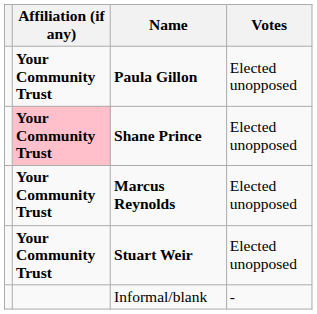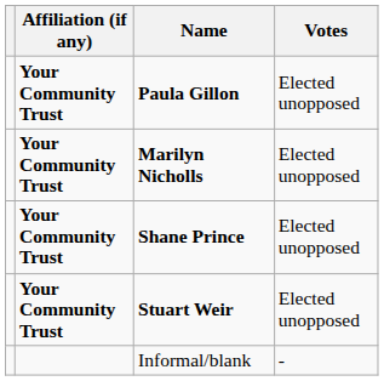+ row: Your Community Trust | Marilyn Nicholls | Elected unopposed
Shane Prince | Affiliation (if any): pink background -> no background
- row: Your Community Trust | Marcus Reynolds | Elected unopposed
